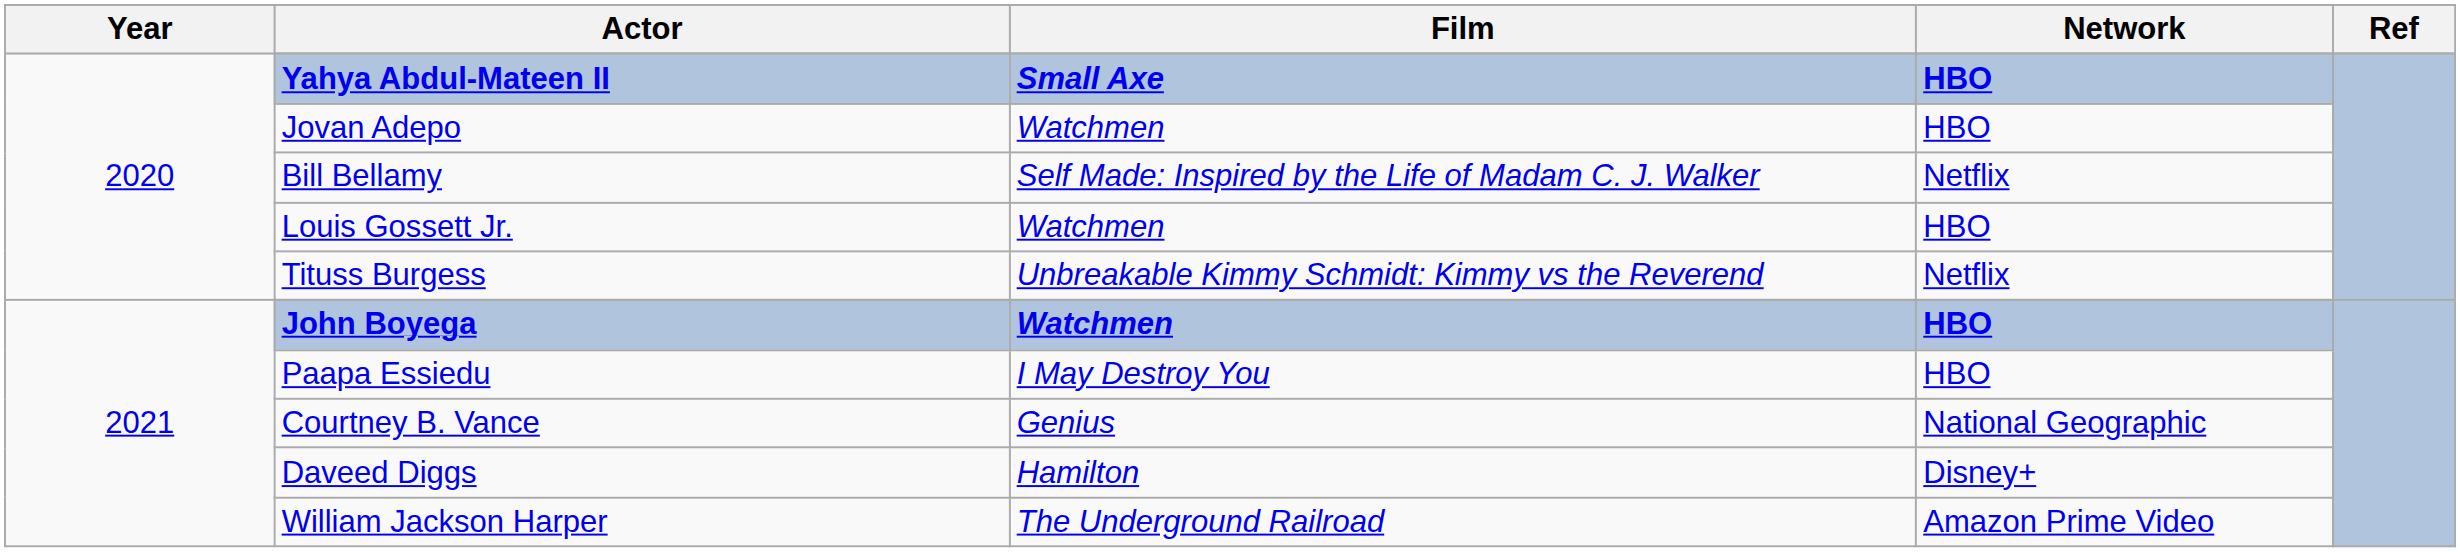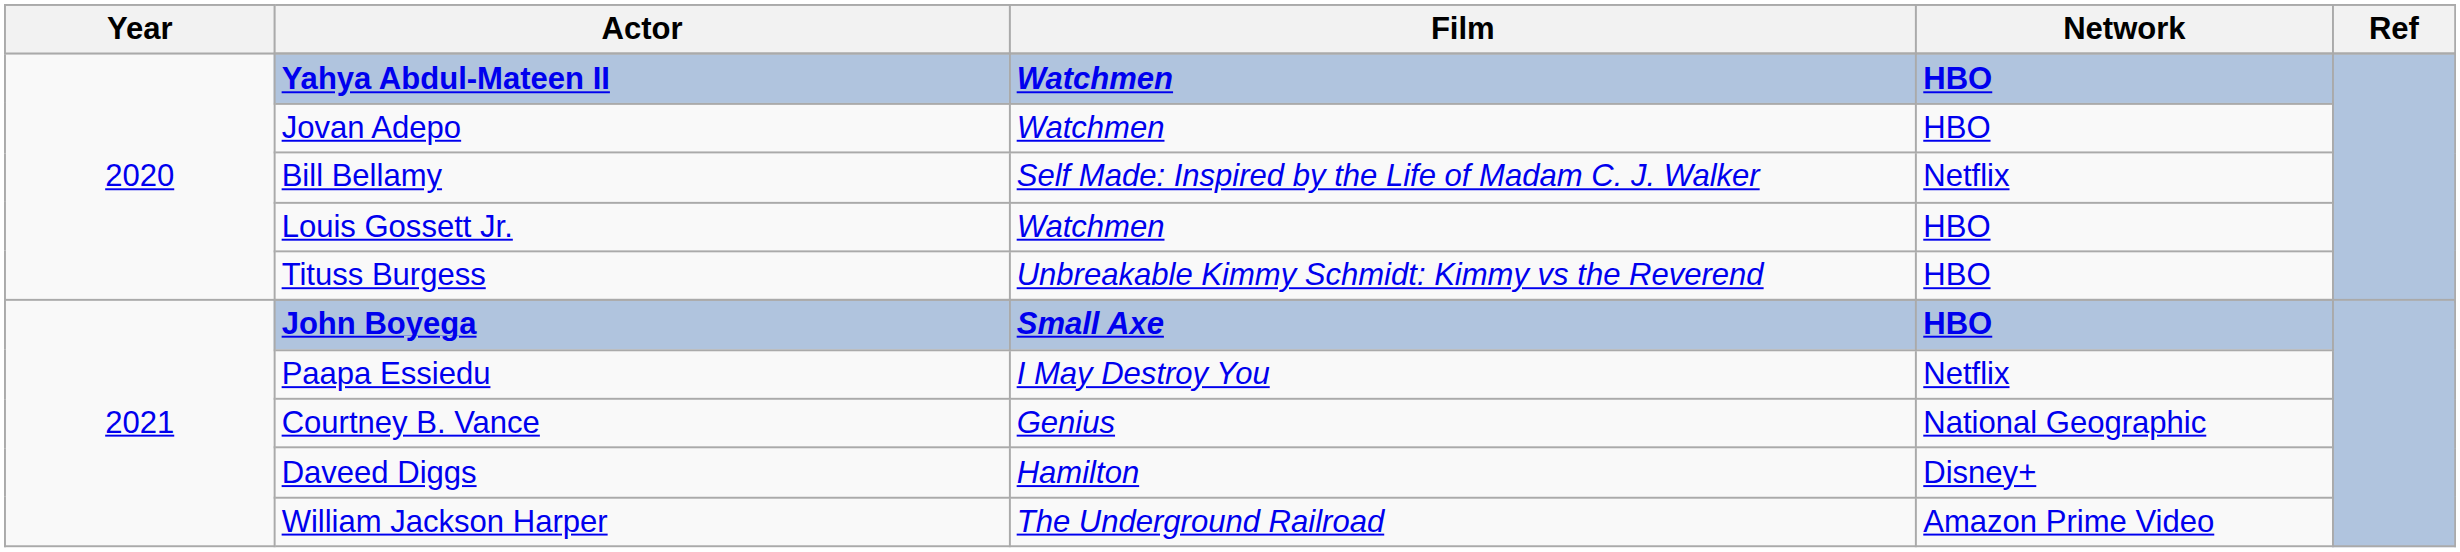Yahya Abdul-Mateen II | Film: Small Axe -> Watchmen
Tituss Burgess | Network: Netflix -> HBO
John Boyega | Film: Watchmen -> Small Axe
Paapa Essiedu | Network: HBO -> Netflix
